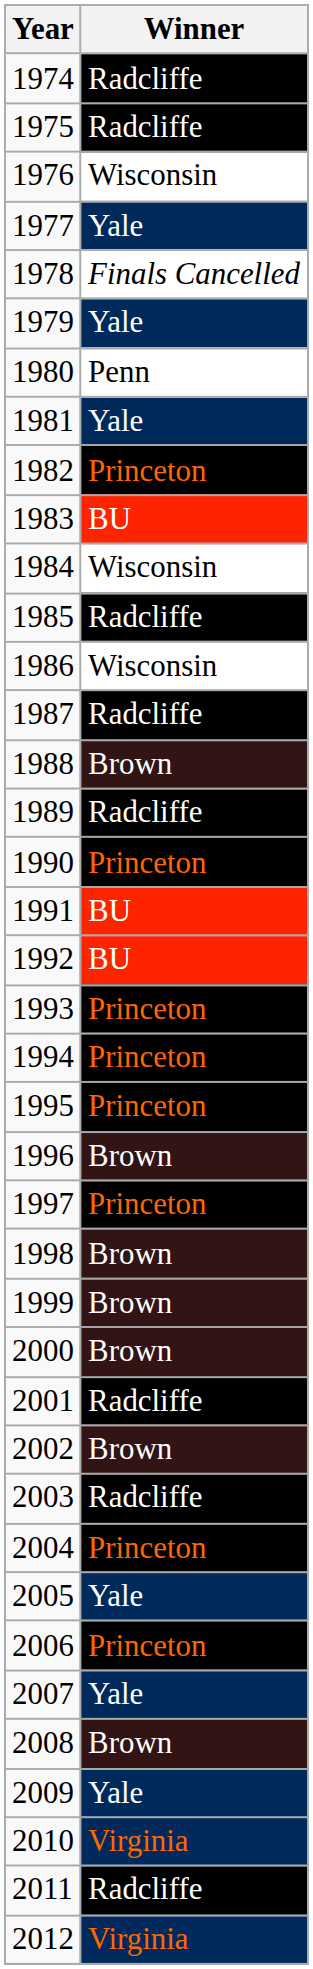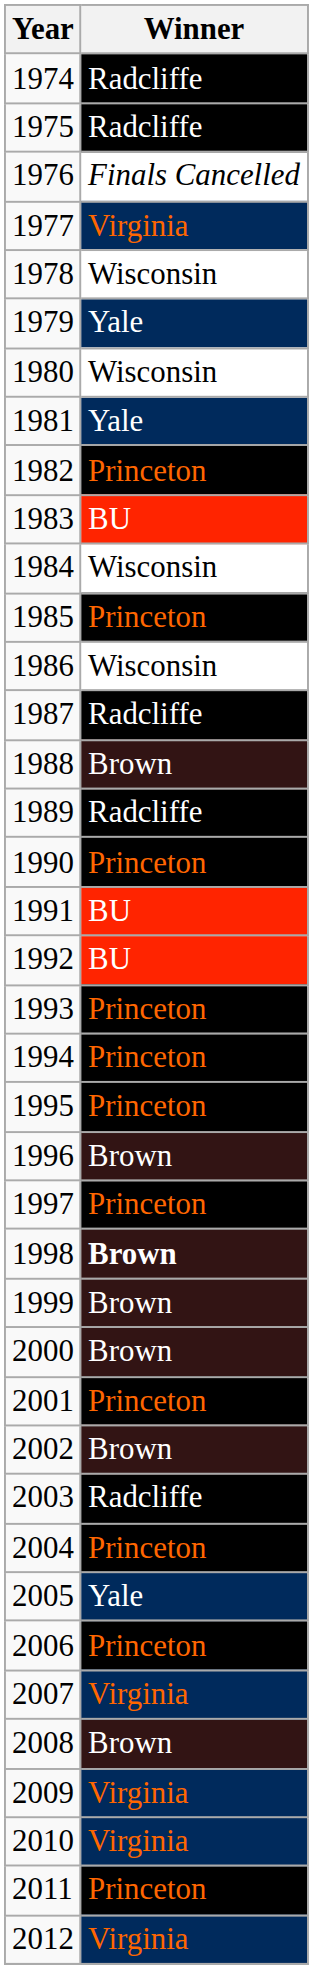1976 | Winner: Wisconsin -> Finals Cancelled
1977 | Winner: Yale -> Virginia
1978 | Winner: Finals Cancelled -> Wisconsin
1980 | Winner: Penn -> Wisconsin
1985 | Winner: Radcliffe -> Princeton
1998 | Winner: normal -> bold
2001 | Winner: Radcliffe -> Princeton
2007 | Winner: Yale -> Virginia
2009 | Winner: Yale -> Virginia
2011 | Winner: Radcliffe -> Princeton
